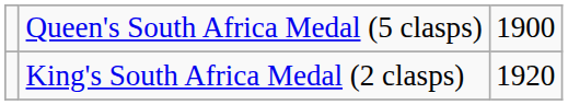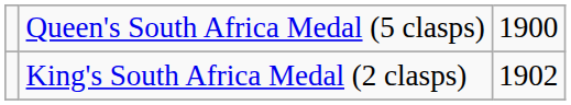King's South Africa Medal (2 clasps) | column 3: 1920 -> 1902
